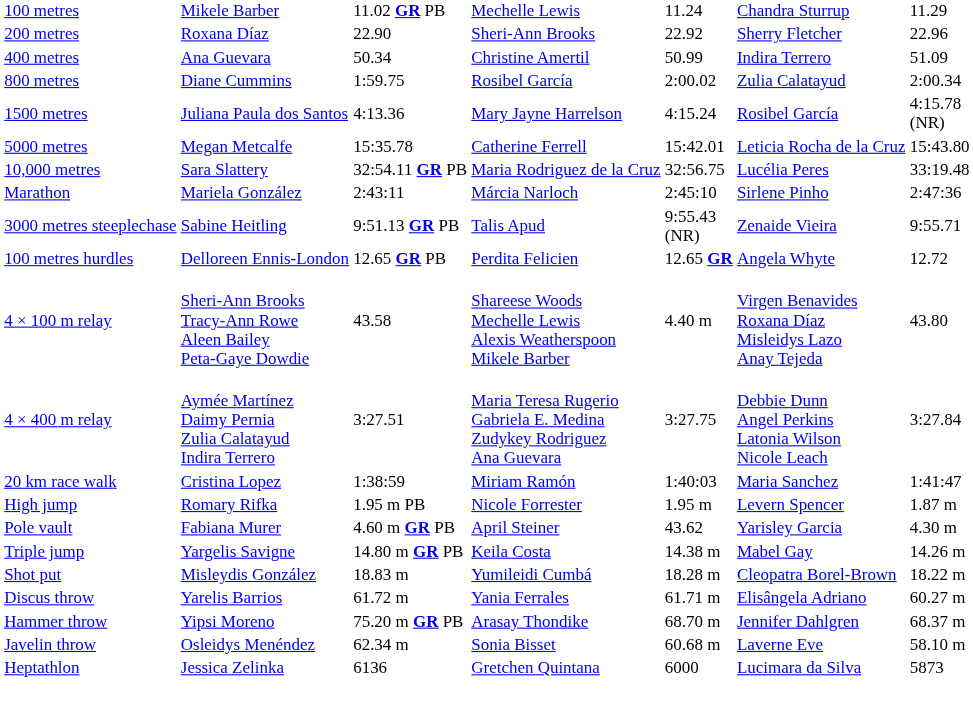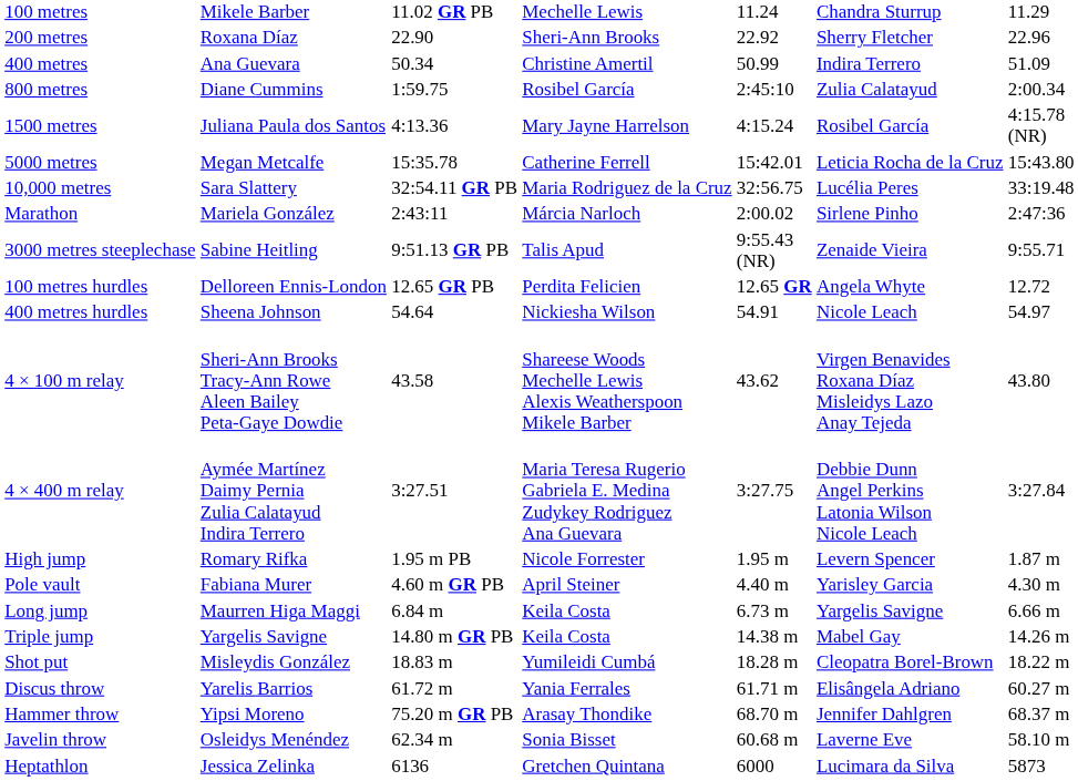800 metres | column 5: 2:00.02 -> 2:45:10
Marathon | column 5: 2:45:10 -> 2:00.02
+ row: 400 metres hurdles | Sheena Johnson | 54.64 | Nickiesha Wilson | 54.91 | Nicole Leach | 54.97
4 × 100 m relay | column 5: 4.40 m -> 43.62
- row: 20 km race walk | Cristina Lopez | 1:38:59 | Miriam Ramón | 1:40:03 | Maria Sanchez | 1:41:47
Pole vault | column 5: 43.62 -> 4.40 m
+ row: Long jump | Maurren Higa Maggi | 6.84 m | Keila Costa | 6.73 m | Yargelis Savigne | 6.66 m
